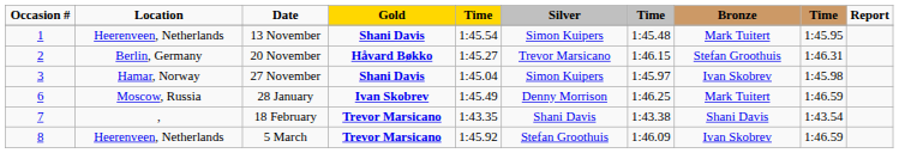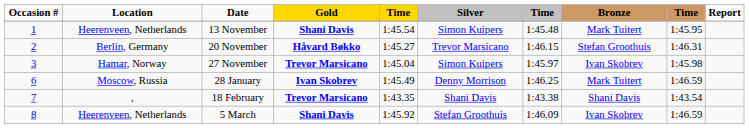27 November | Gold: Shani Davis -> Trevor Marsicano
5 March | Gold: Trevor Marsicano -> Shani Davis
